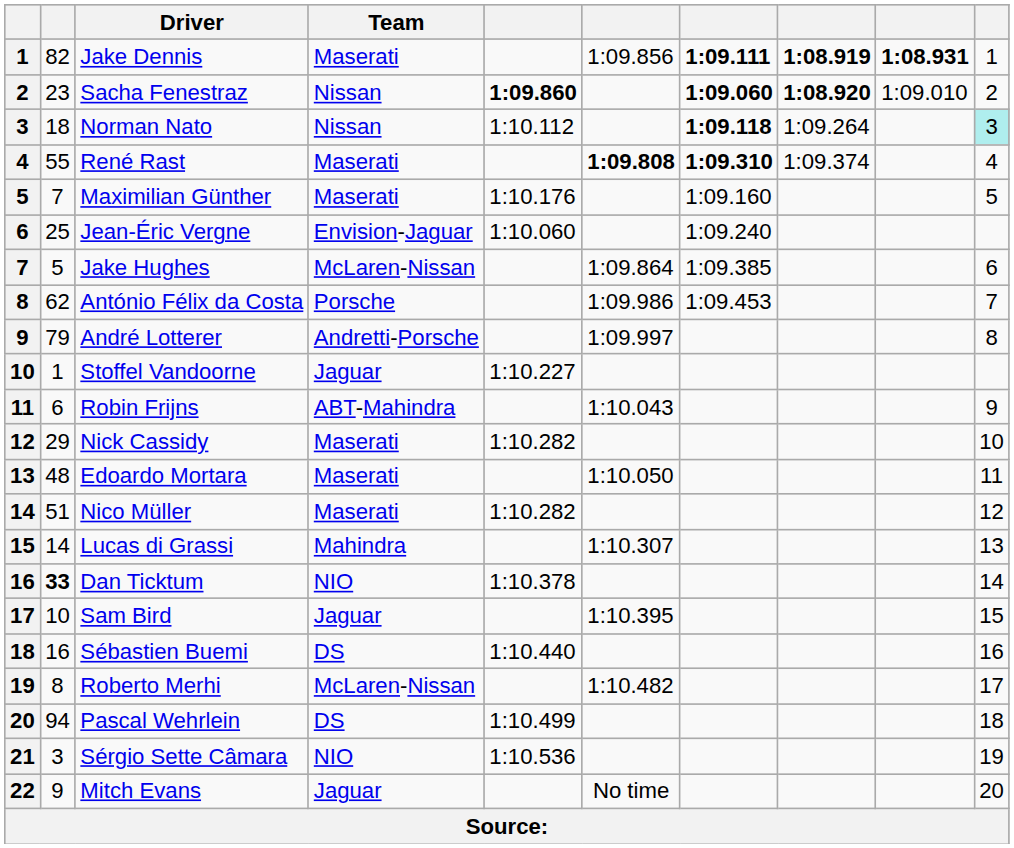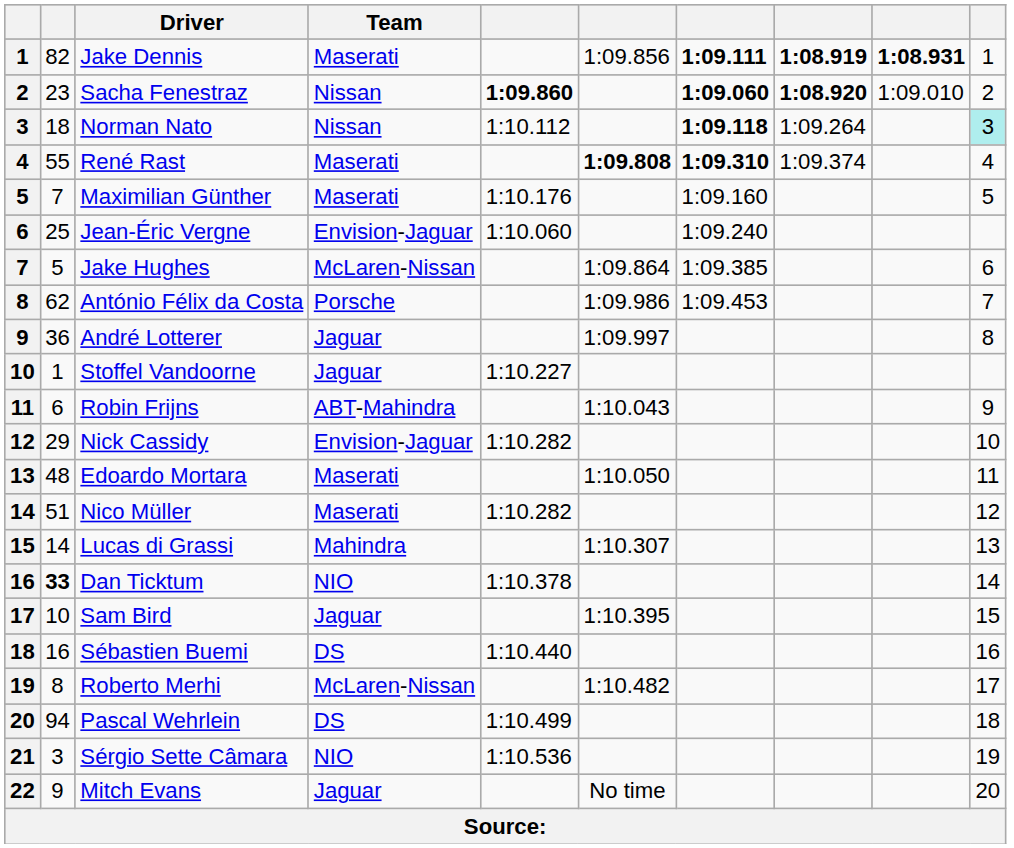André Lotterer | column 2: 79 -> 36
André Lotterer | Team: Andretti-Porsche -> Jaguar
Nick Cassidy | Team: Maserati -> Envision-Jaguar
